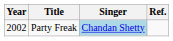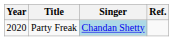Party Freak | Year: 2002 -> 2020
